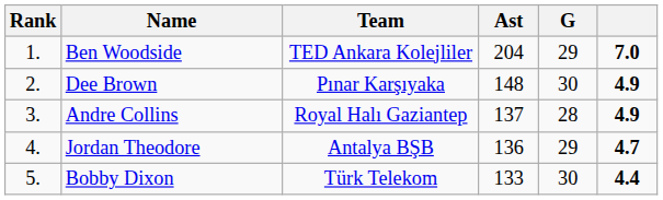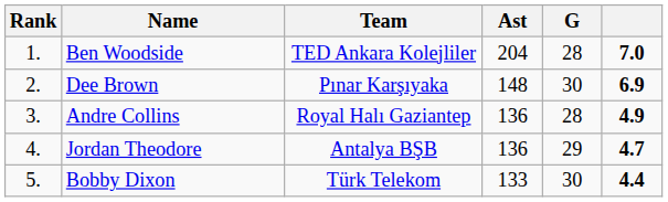Ben Woodside | G: 29 -> 28
Dee Brown | column 6: 4.9 -> 6.9
Andre Collins | Ast: 137 -> 136
